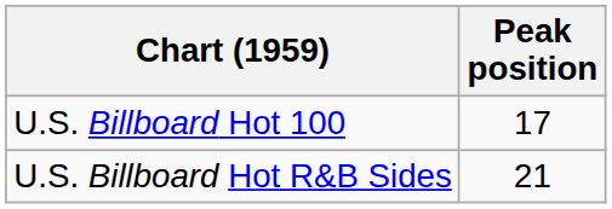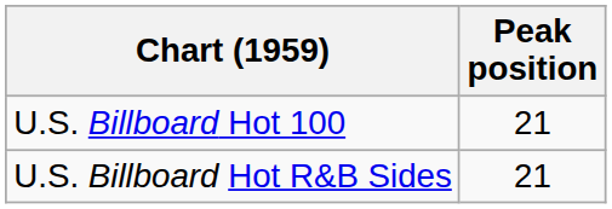U.S. Billboard Hot 100 | Peak position: 17 -> 21
